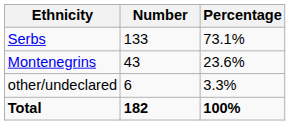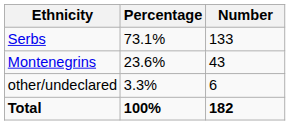columns swapped: Number <-> Percentage
